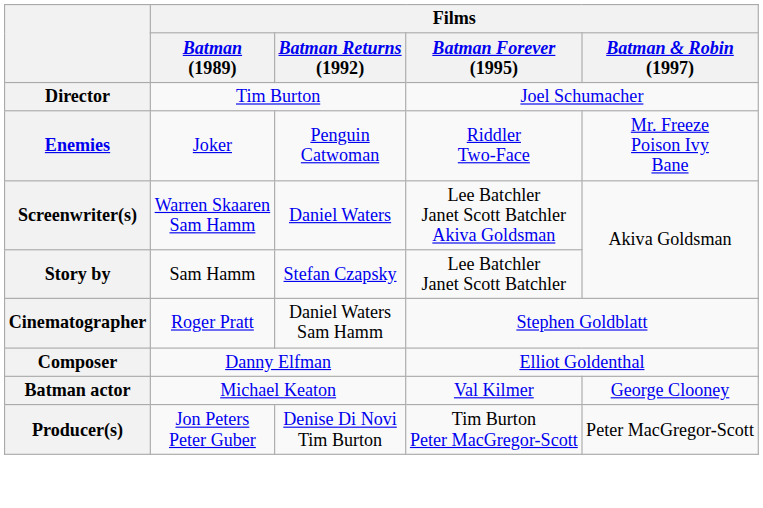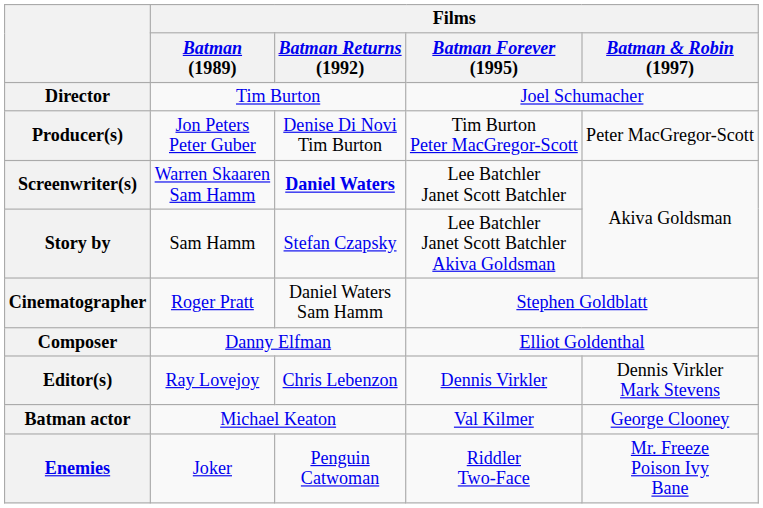rows swapped: Producer(s) <-> Enemies
Screenwriter(s) | Films / Batman Returns (1992): normal -> bold
Screenwriter(s) | Films / Batman Forever (1995): Lee Batchler Janet Scott Batchler Akiva Goldsman -> Lee Batchler Janet Scott Batchler
Story by | Films / Batman Forever (1995): Lee Batchler Janet Scott Batchler -> Lee Batchler Janet Scott Batchler Akiva Goldsman
+ row: Editor(s) | Ray Lovejoy | Chris Lebenzon | Dennis Virkler | Dennis Virkler Mark Stevens
